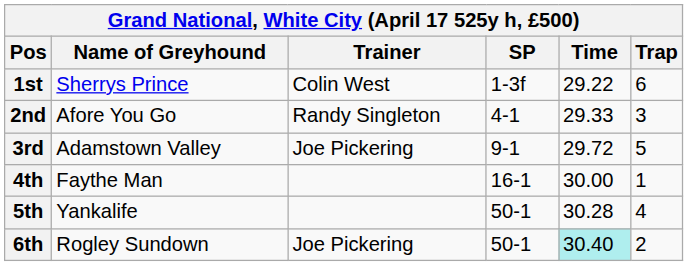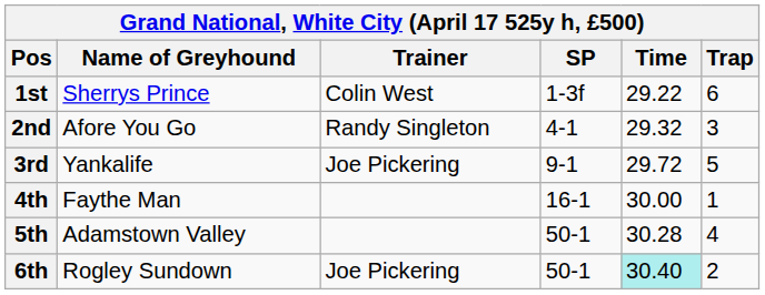2nd | Time: 29.33 -> 29.32
3rd | Name of Greyhound: Adamstown Valley -> Yankalife
5th | Name of Greyhound: Yankalife -> Adamstown Valley
